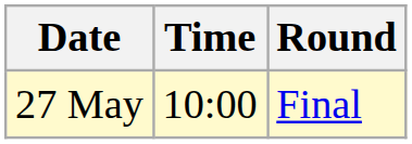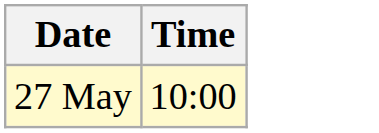- column: Round | Final
